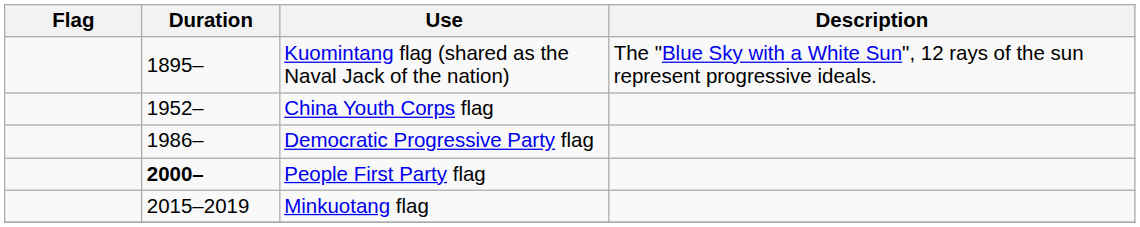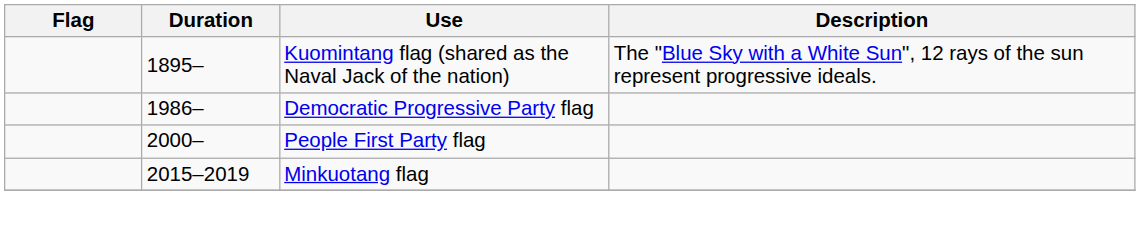- row: 1952– | China Youth Corps flag
People First Party flag | Duration: bold -> normal
